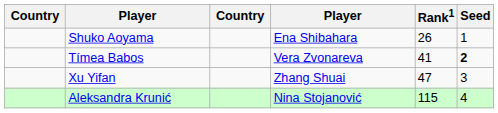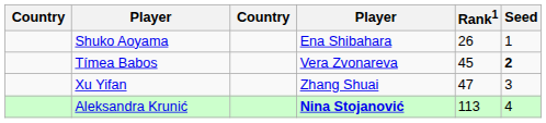Tímea Babos | Rank1: 41 -> 45
Aleksandra Krunić | column 4: normal -> bold
Aleksandra Krunić | Rank1: 115 -> 113
